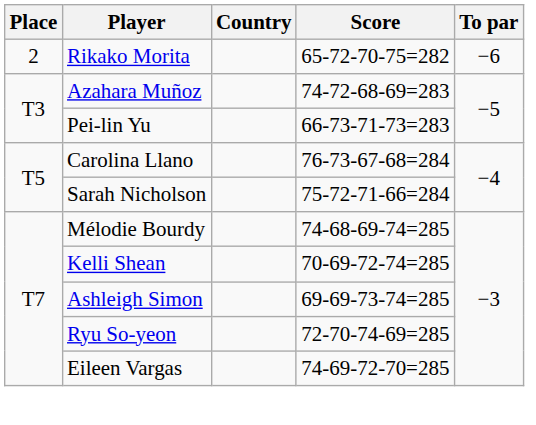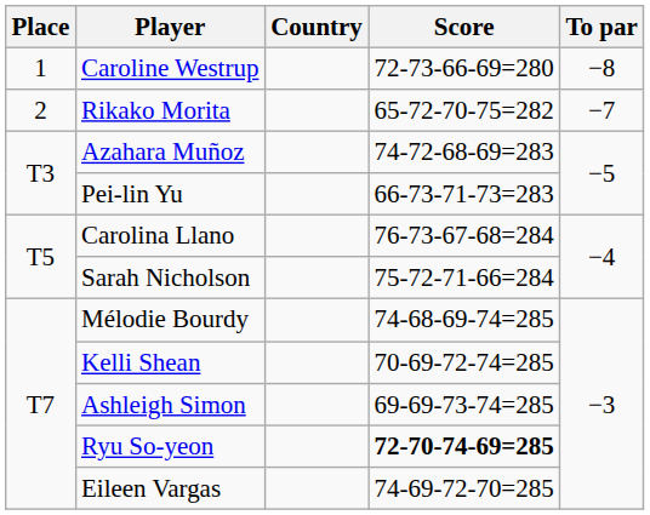+ row: 1 | Caroline Westrup | 72-73-66-69=280 | −8
Rikako Morita | To par: −6 -> −7
Ryu So-yeon | Score: normal -> bold
